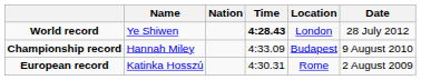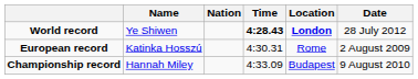World record | Location: normal -> bold
rows swapped: European record <-> Championship record
